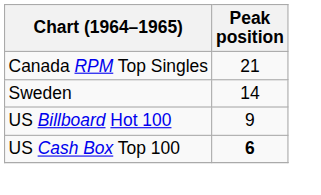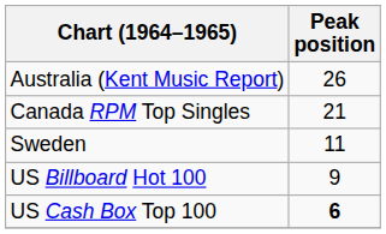+ row: Australia (Kent Music Report) | 26
Sweden | Peak position: 14 -> 11
